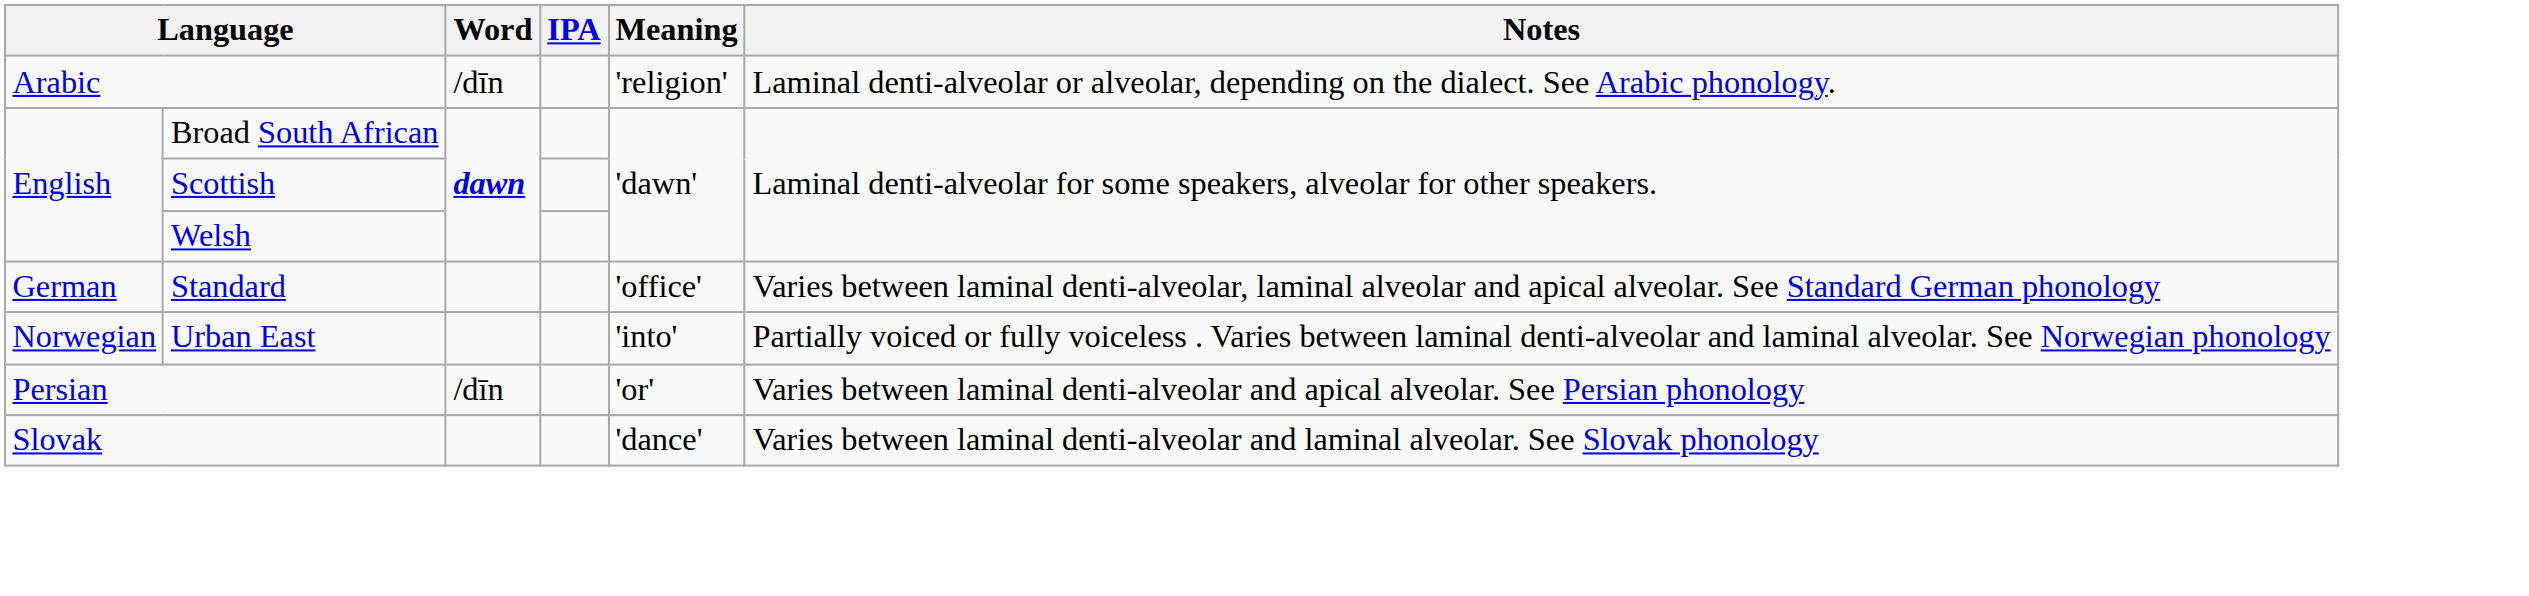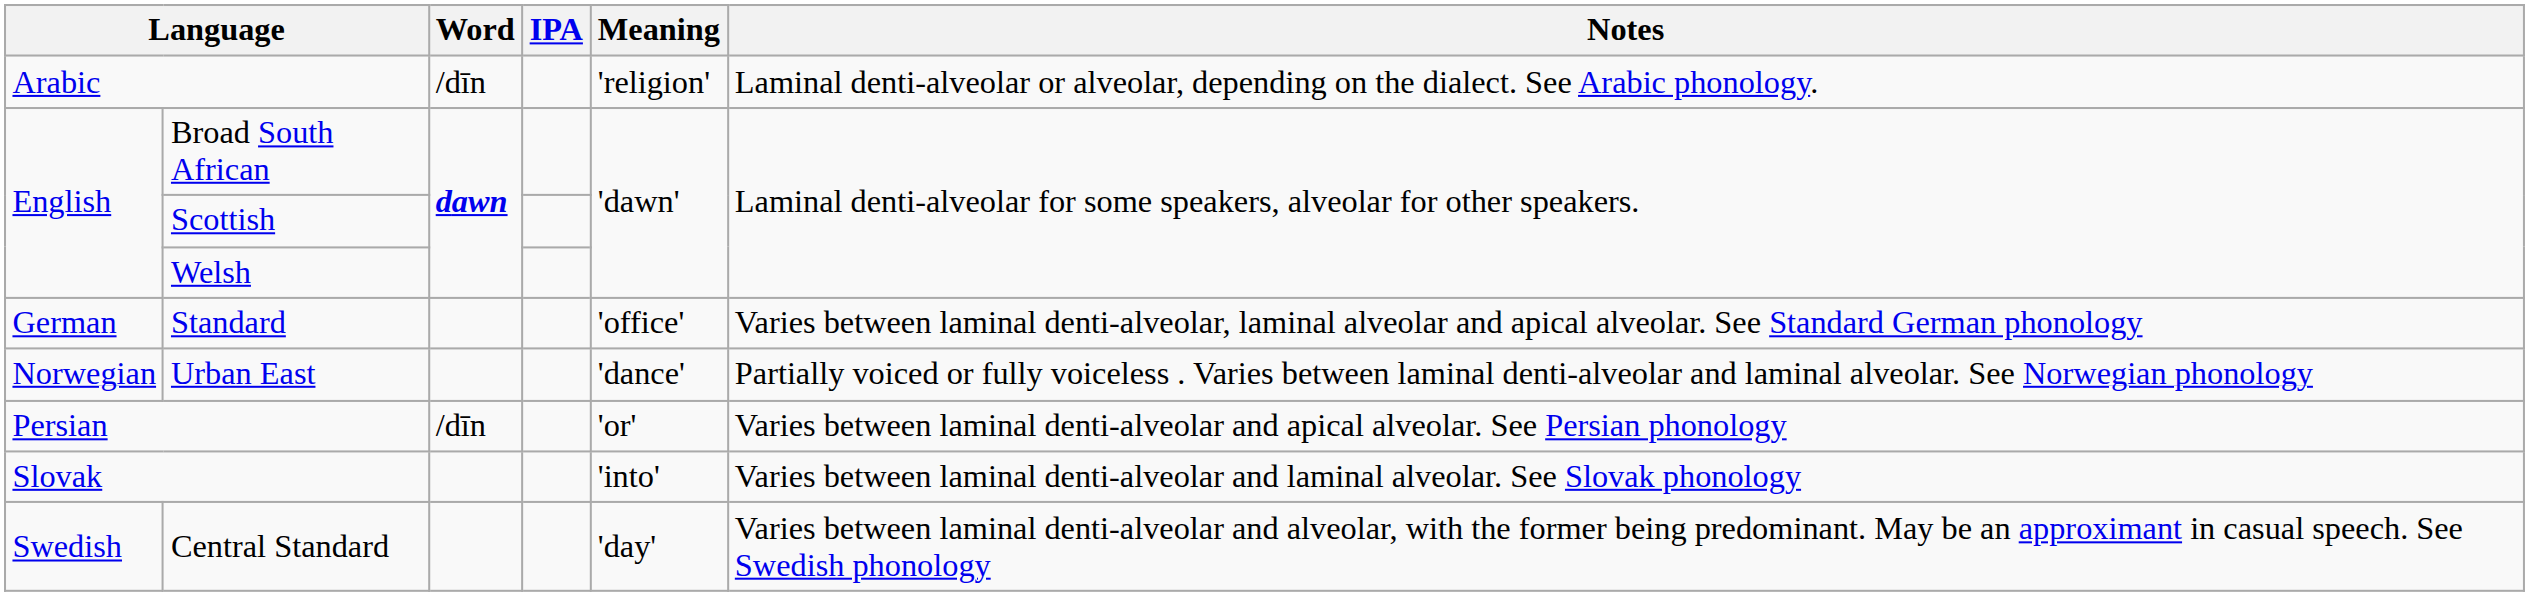Urban East | Meaning: 'into' -> 'dance'
Slovak | Meaning: 'dance' -> 'into'
+ row: Swedish | Central Standard | 'day' | Varies between laminal denti-alveolar and alveolar, with the former being predominant. May be an approximant in casual speech. See Swedish phonology
